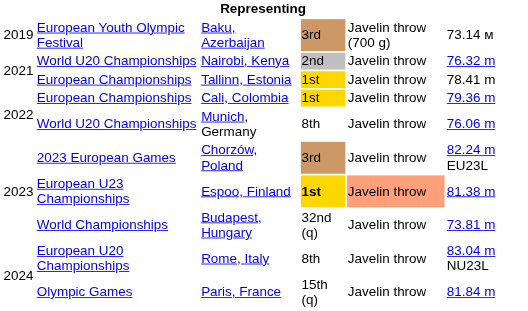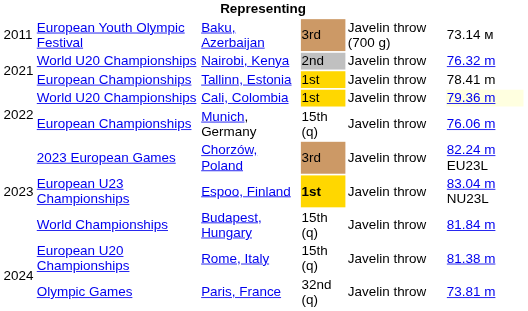Baku, Azerbaijan | column 1: 2019 -> 2011
Nairobi, Kenya | column 2: lightyellow background -> no background
Cali, Colombia | column 2: European Championships -> World U20 Championships
Cali, Colombia | column 6: no background -> lightyellow background
Munich, Germany | column 2: World U20 Championships -> European Championships
Munich, Germany | column 4: 8th -> 15th (q)
Espoo, Finland | column 5: lightsalmon background -> no background
Espoo, Finland | column 6: 81.38 m -> 83.04 m NU23L
Budapest, Hungary | column 4: 32nd (q) -> 15th (q)
Budapest, Hungary | column 6: 73.81 m -> 81.84 m
Rome, Italy | column 4: 8th -> 15th (q)
Rome, Italy | column 6: 83.04 m NU23L -> 81.38 m
Paris, France | column 4: 15th (q) -> 32nd (q)
Paris, France | column 6: 81.84 m -> 73.81 m
